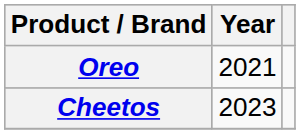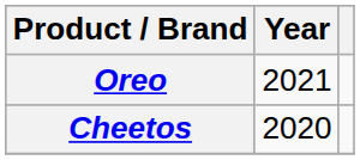Cheetos | Year: 2023 -> 2020
